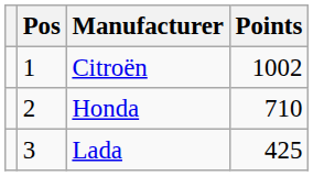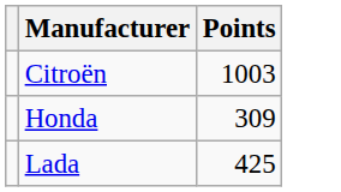- column: Pos | 1 | 2 | 3
Citroën | Points: 1002 -> 1003
Honda | Points: 710 -> 309
